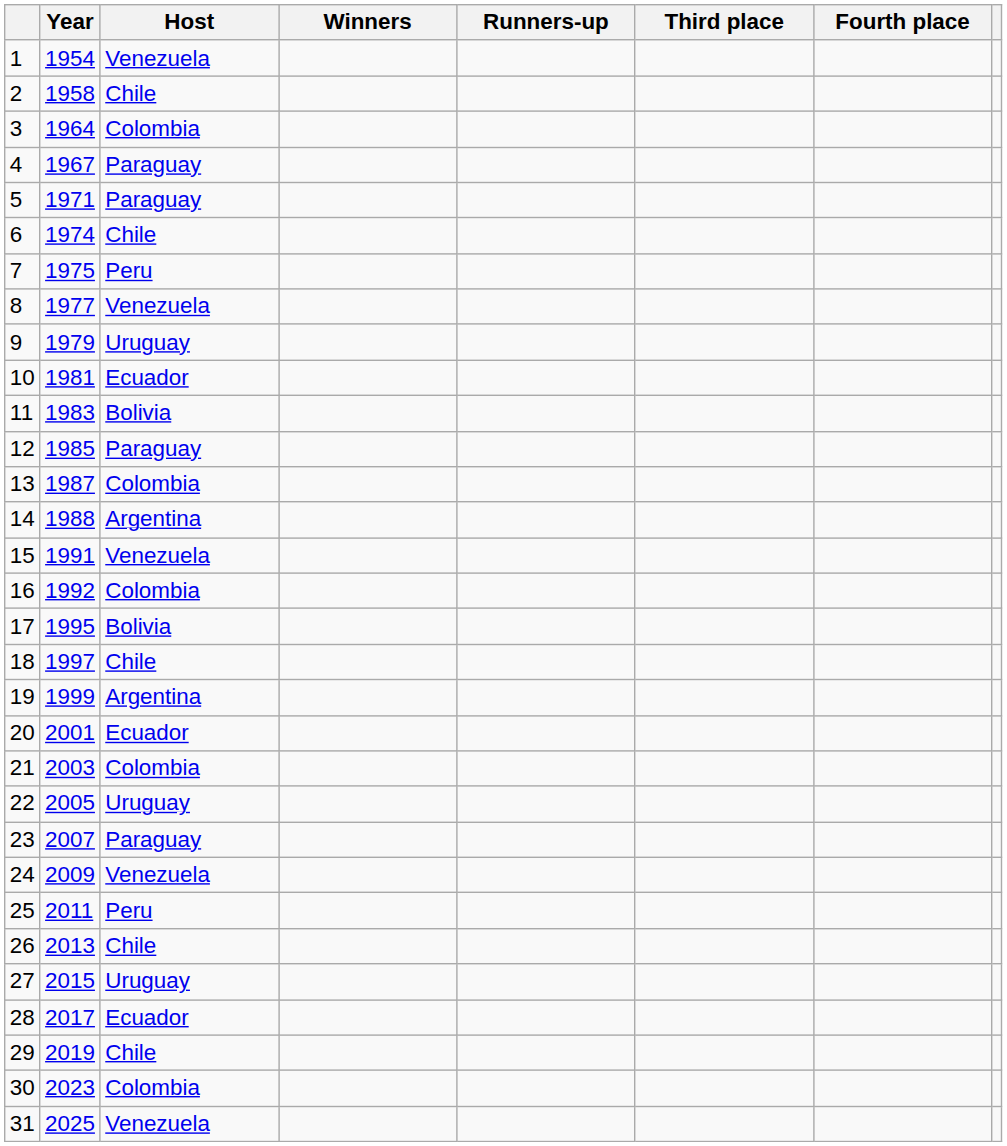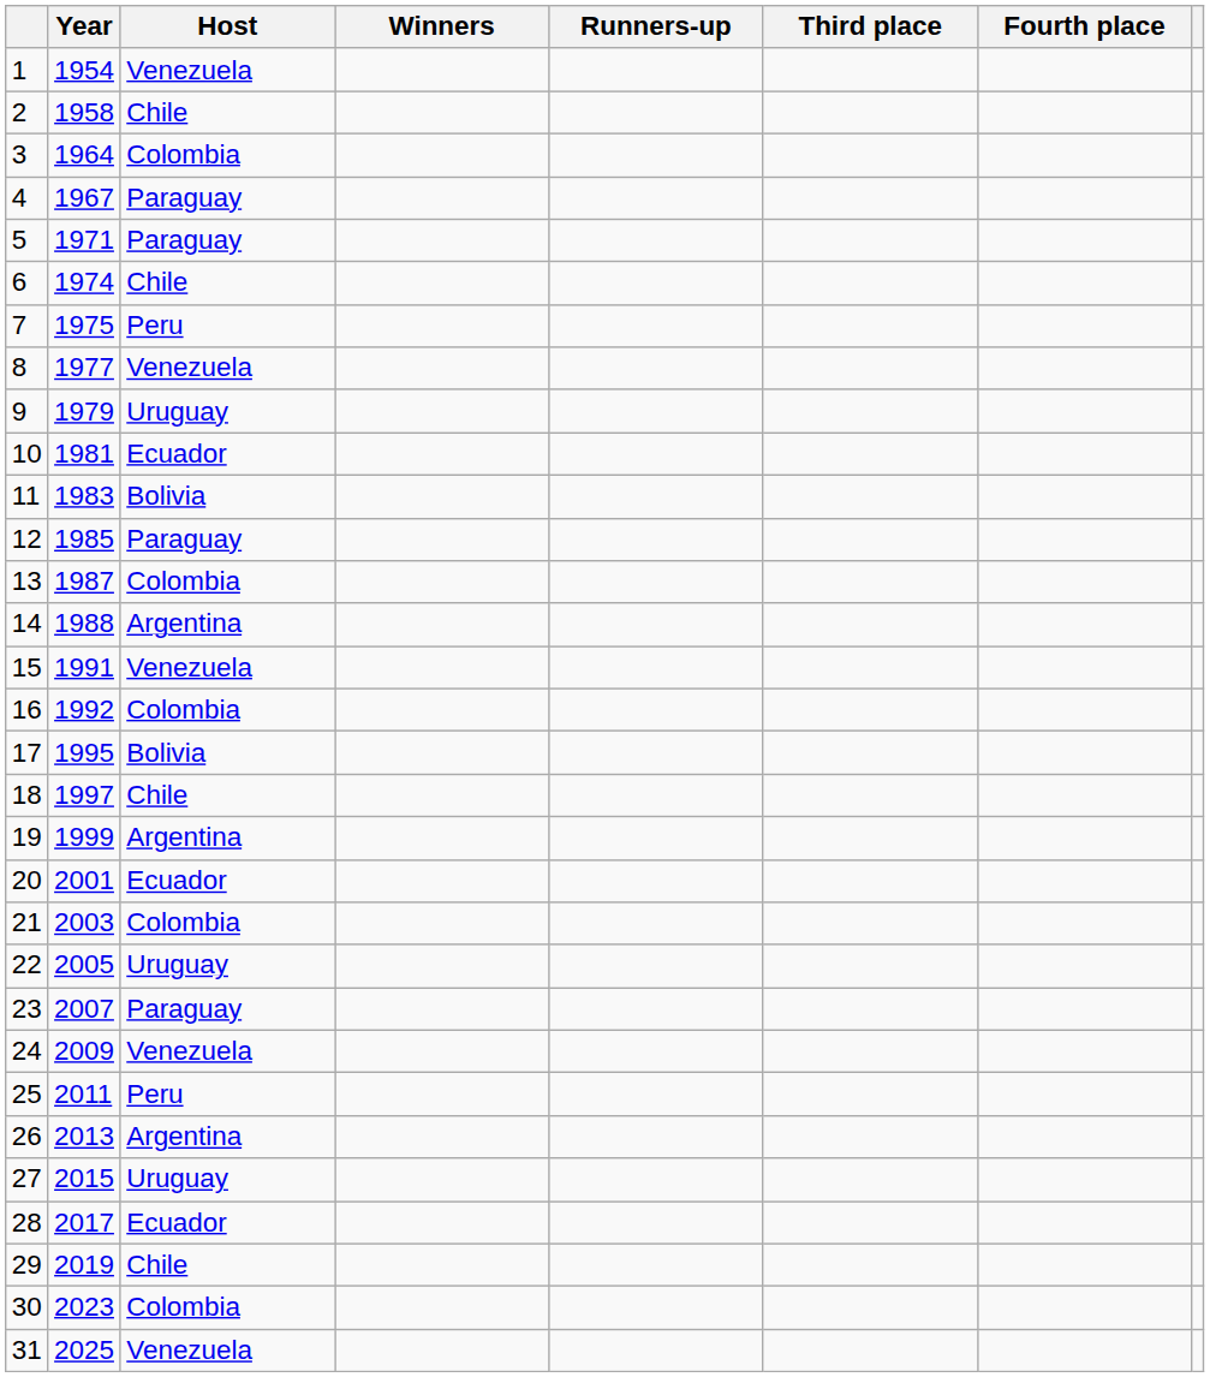26 | Host: Chile -> Argentina
